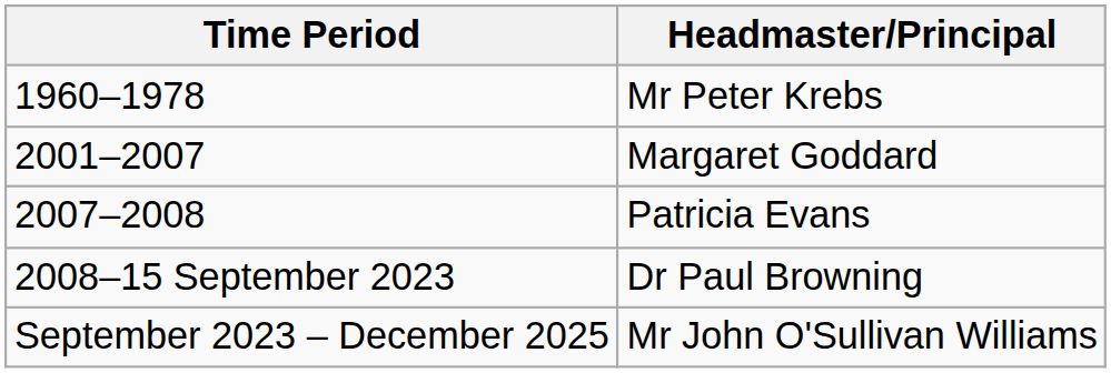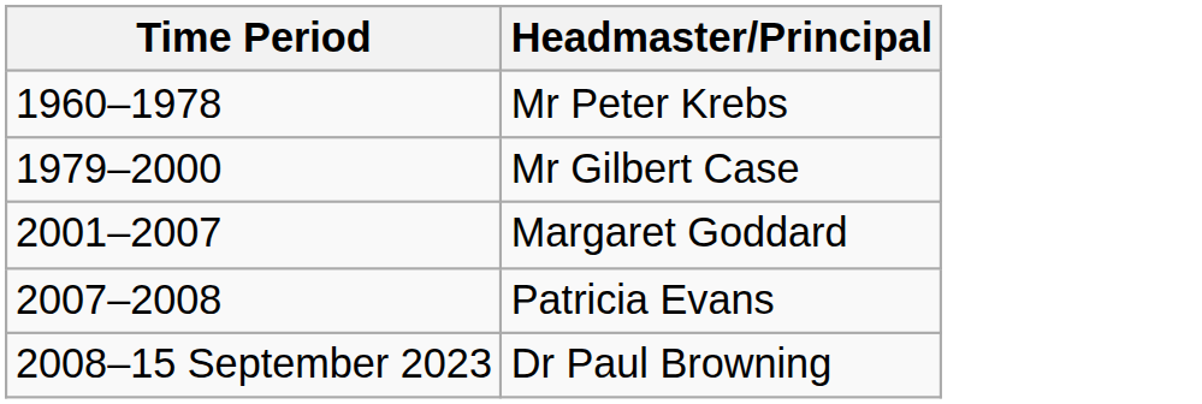+ row: 1979–2000 | Mr Gilbert Case
- row: September 2023 – December 2025 | Mr John O'Sullivan Williams
